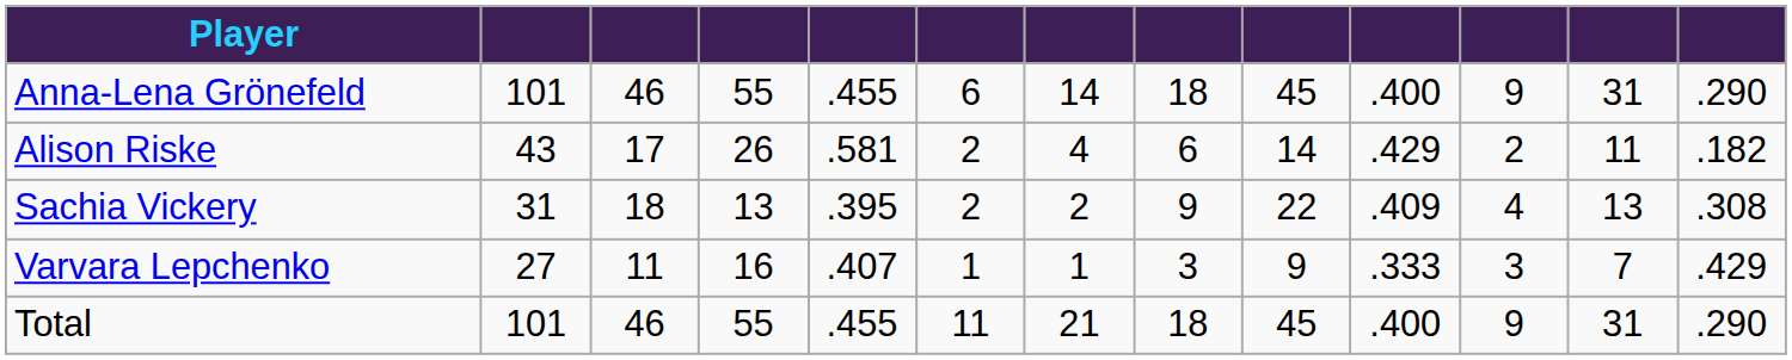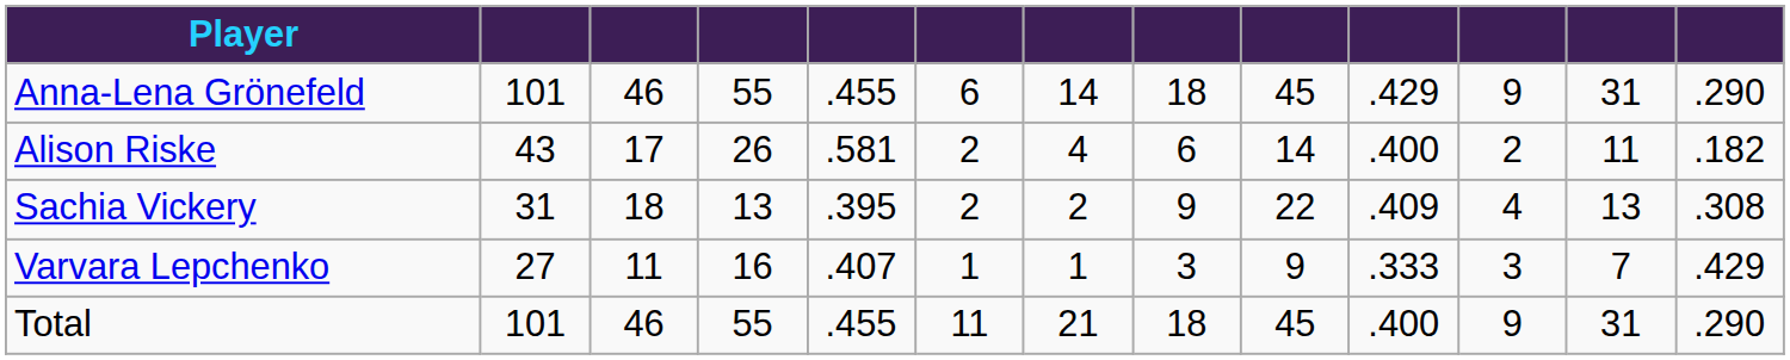Anna-Lena Grönefeld | column 10: .400 -> .429
Alison Riske | column 10: .429 -> .400
